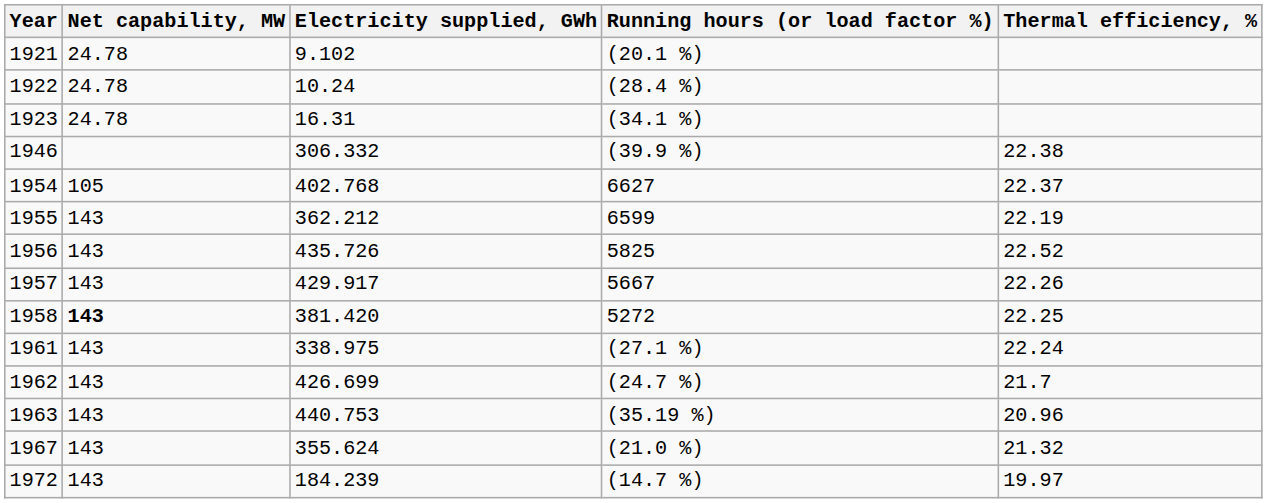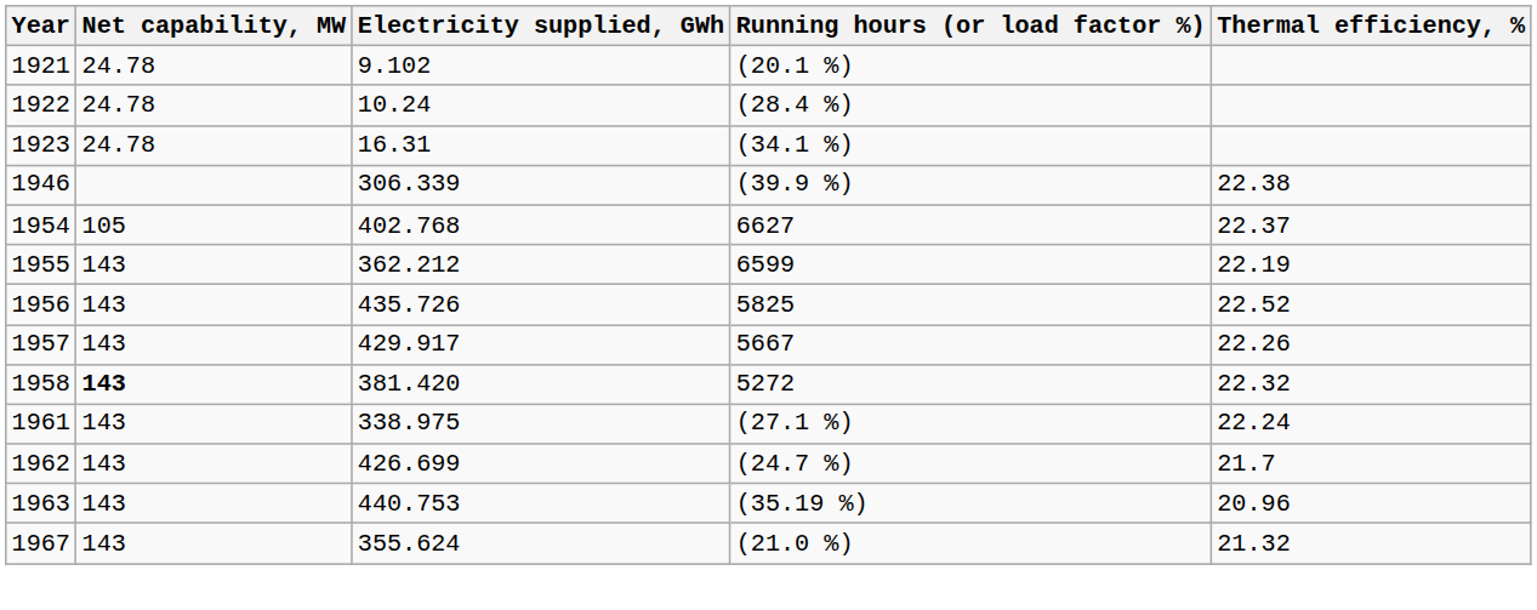1946 | Electricity supplied, GWh: 306.332 -> 306.339
1958 | Thermal efficiency, %: 22.25 -> 22.32
- row: 1972 | 143 | 184.239 | (14.7 %) | 19.97
